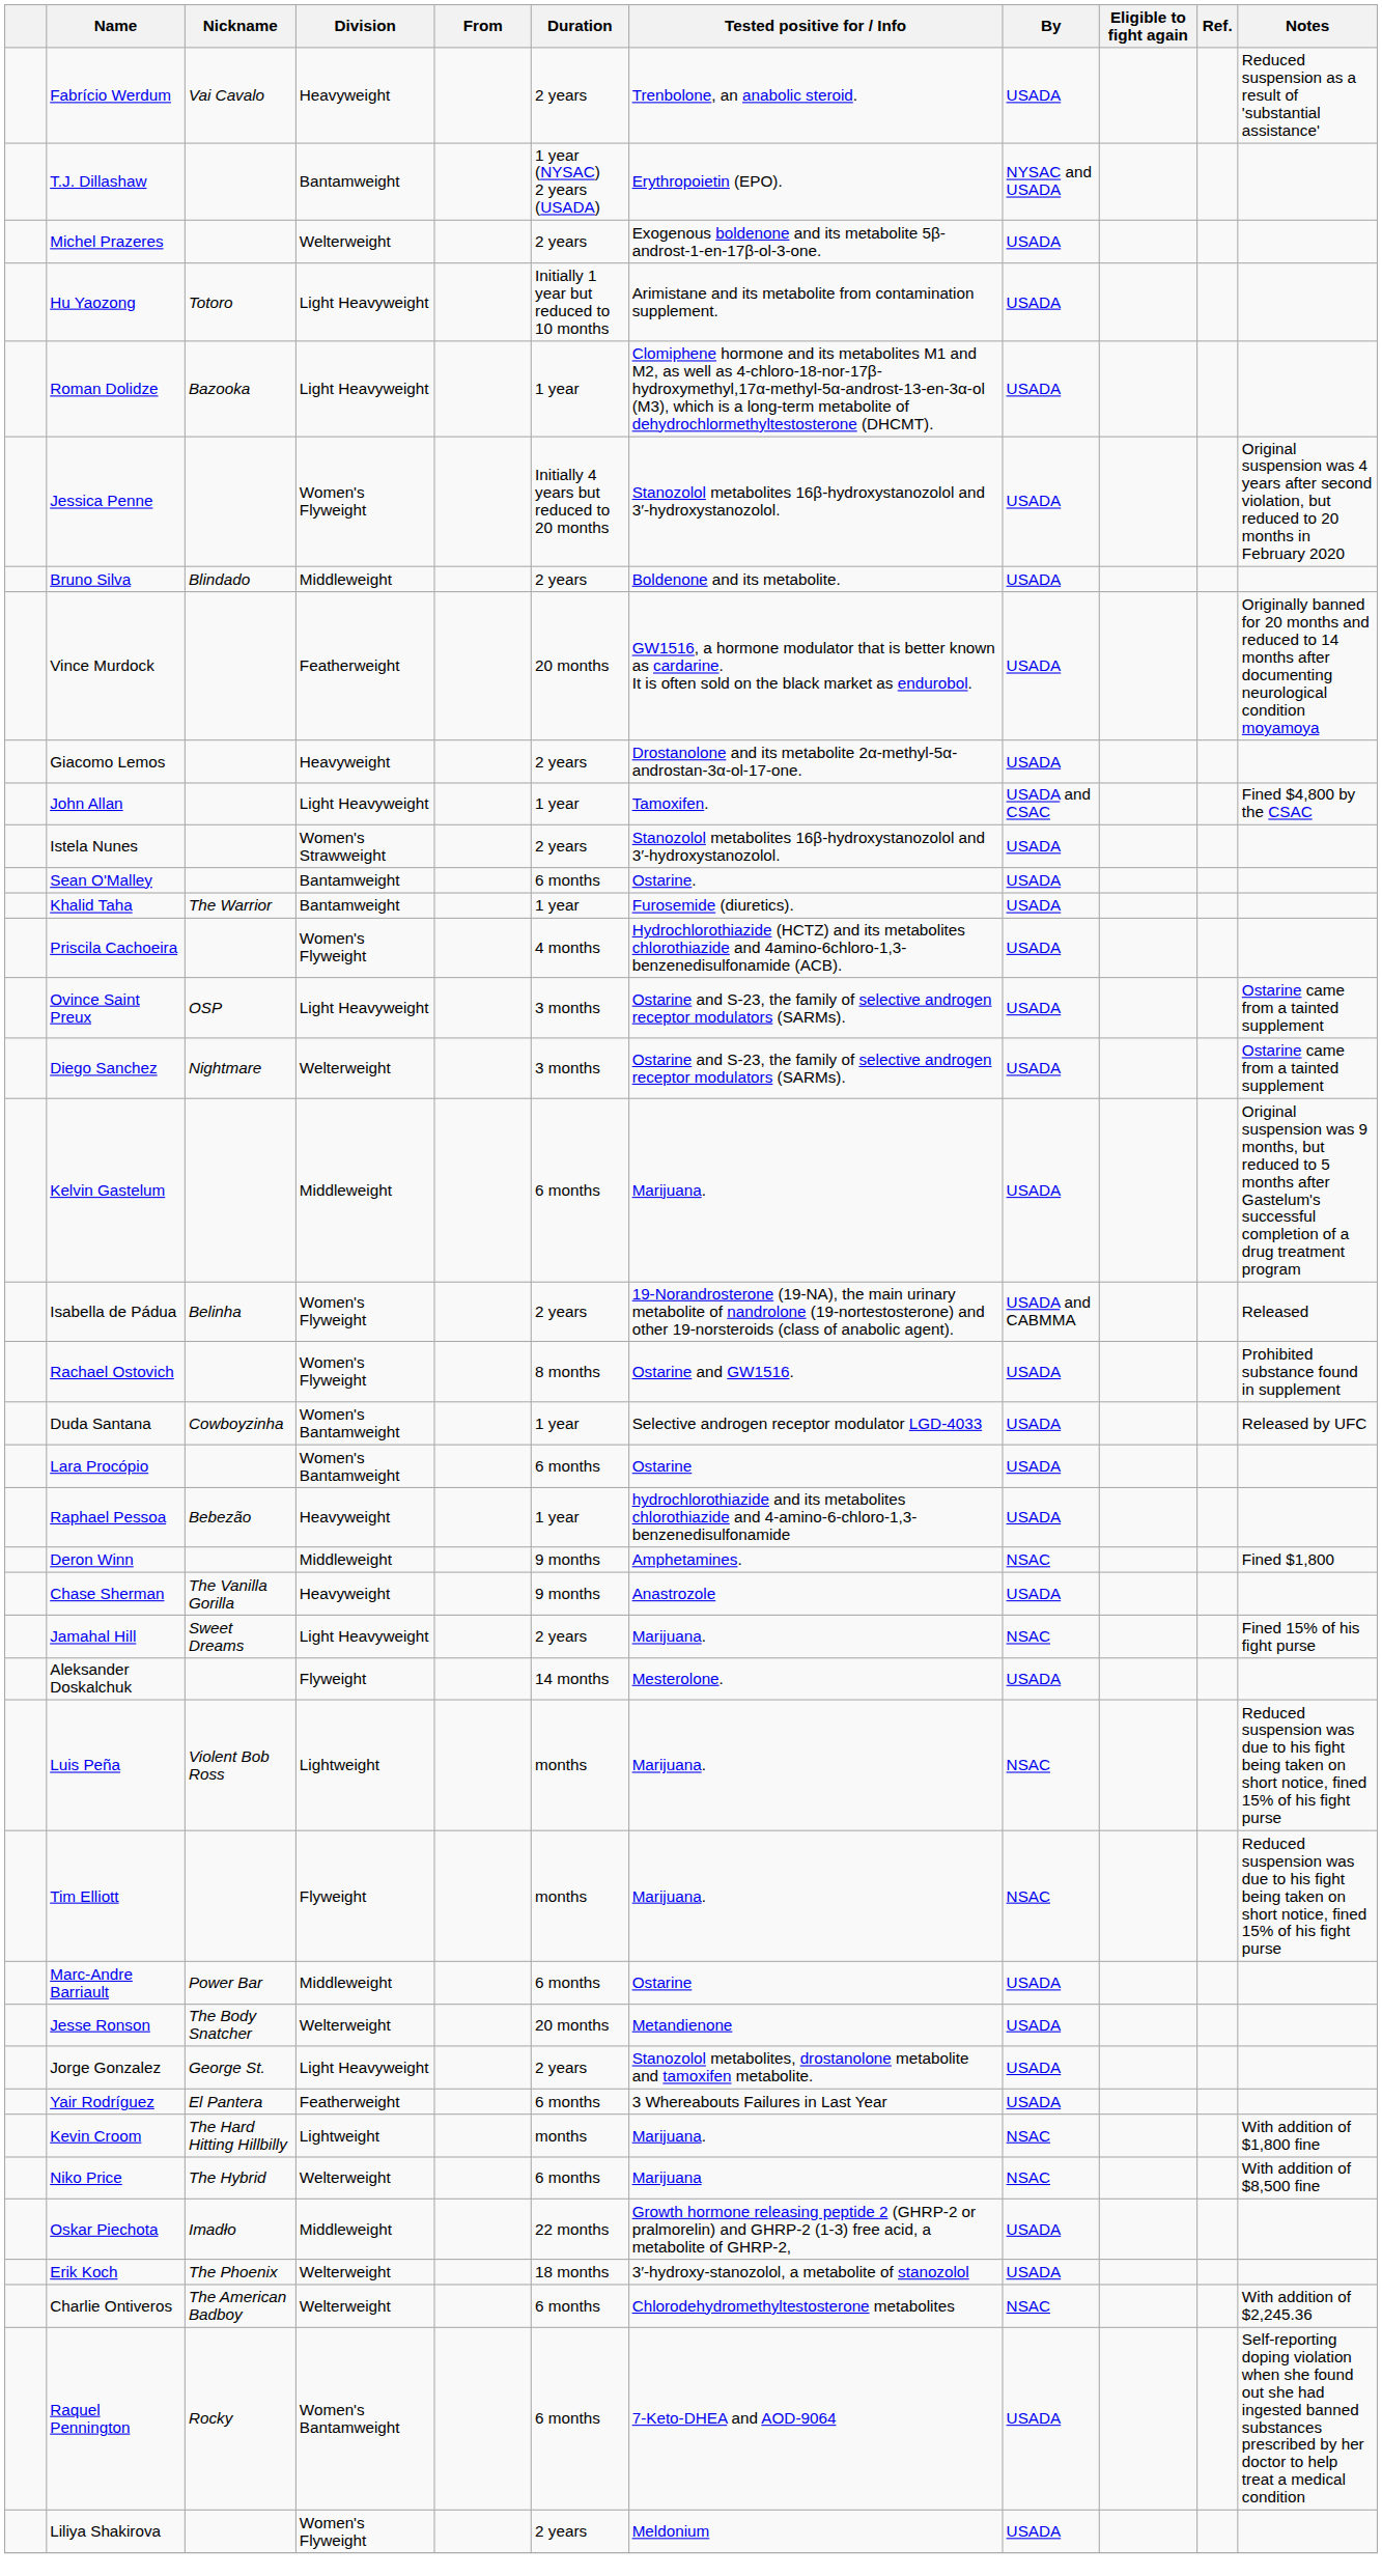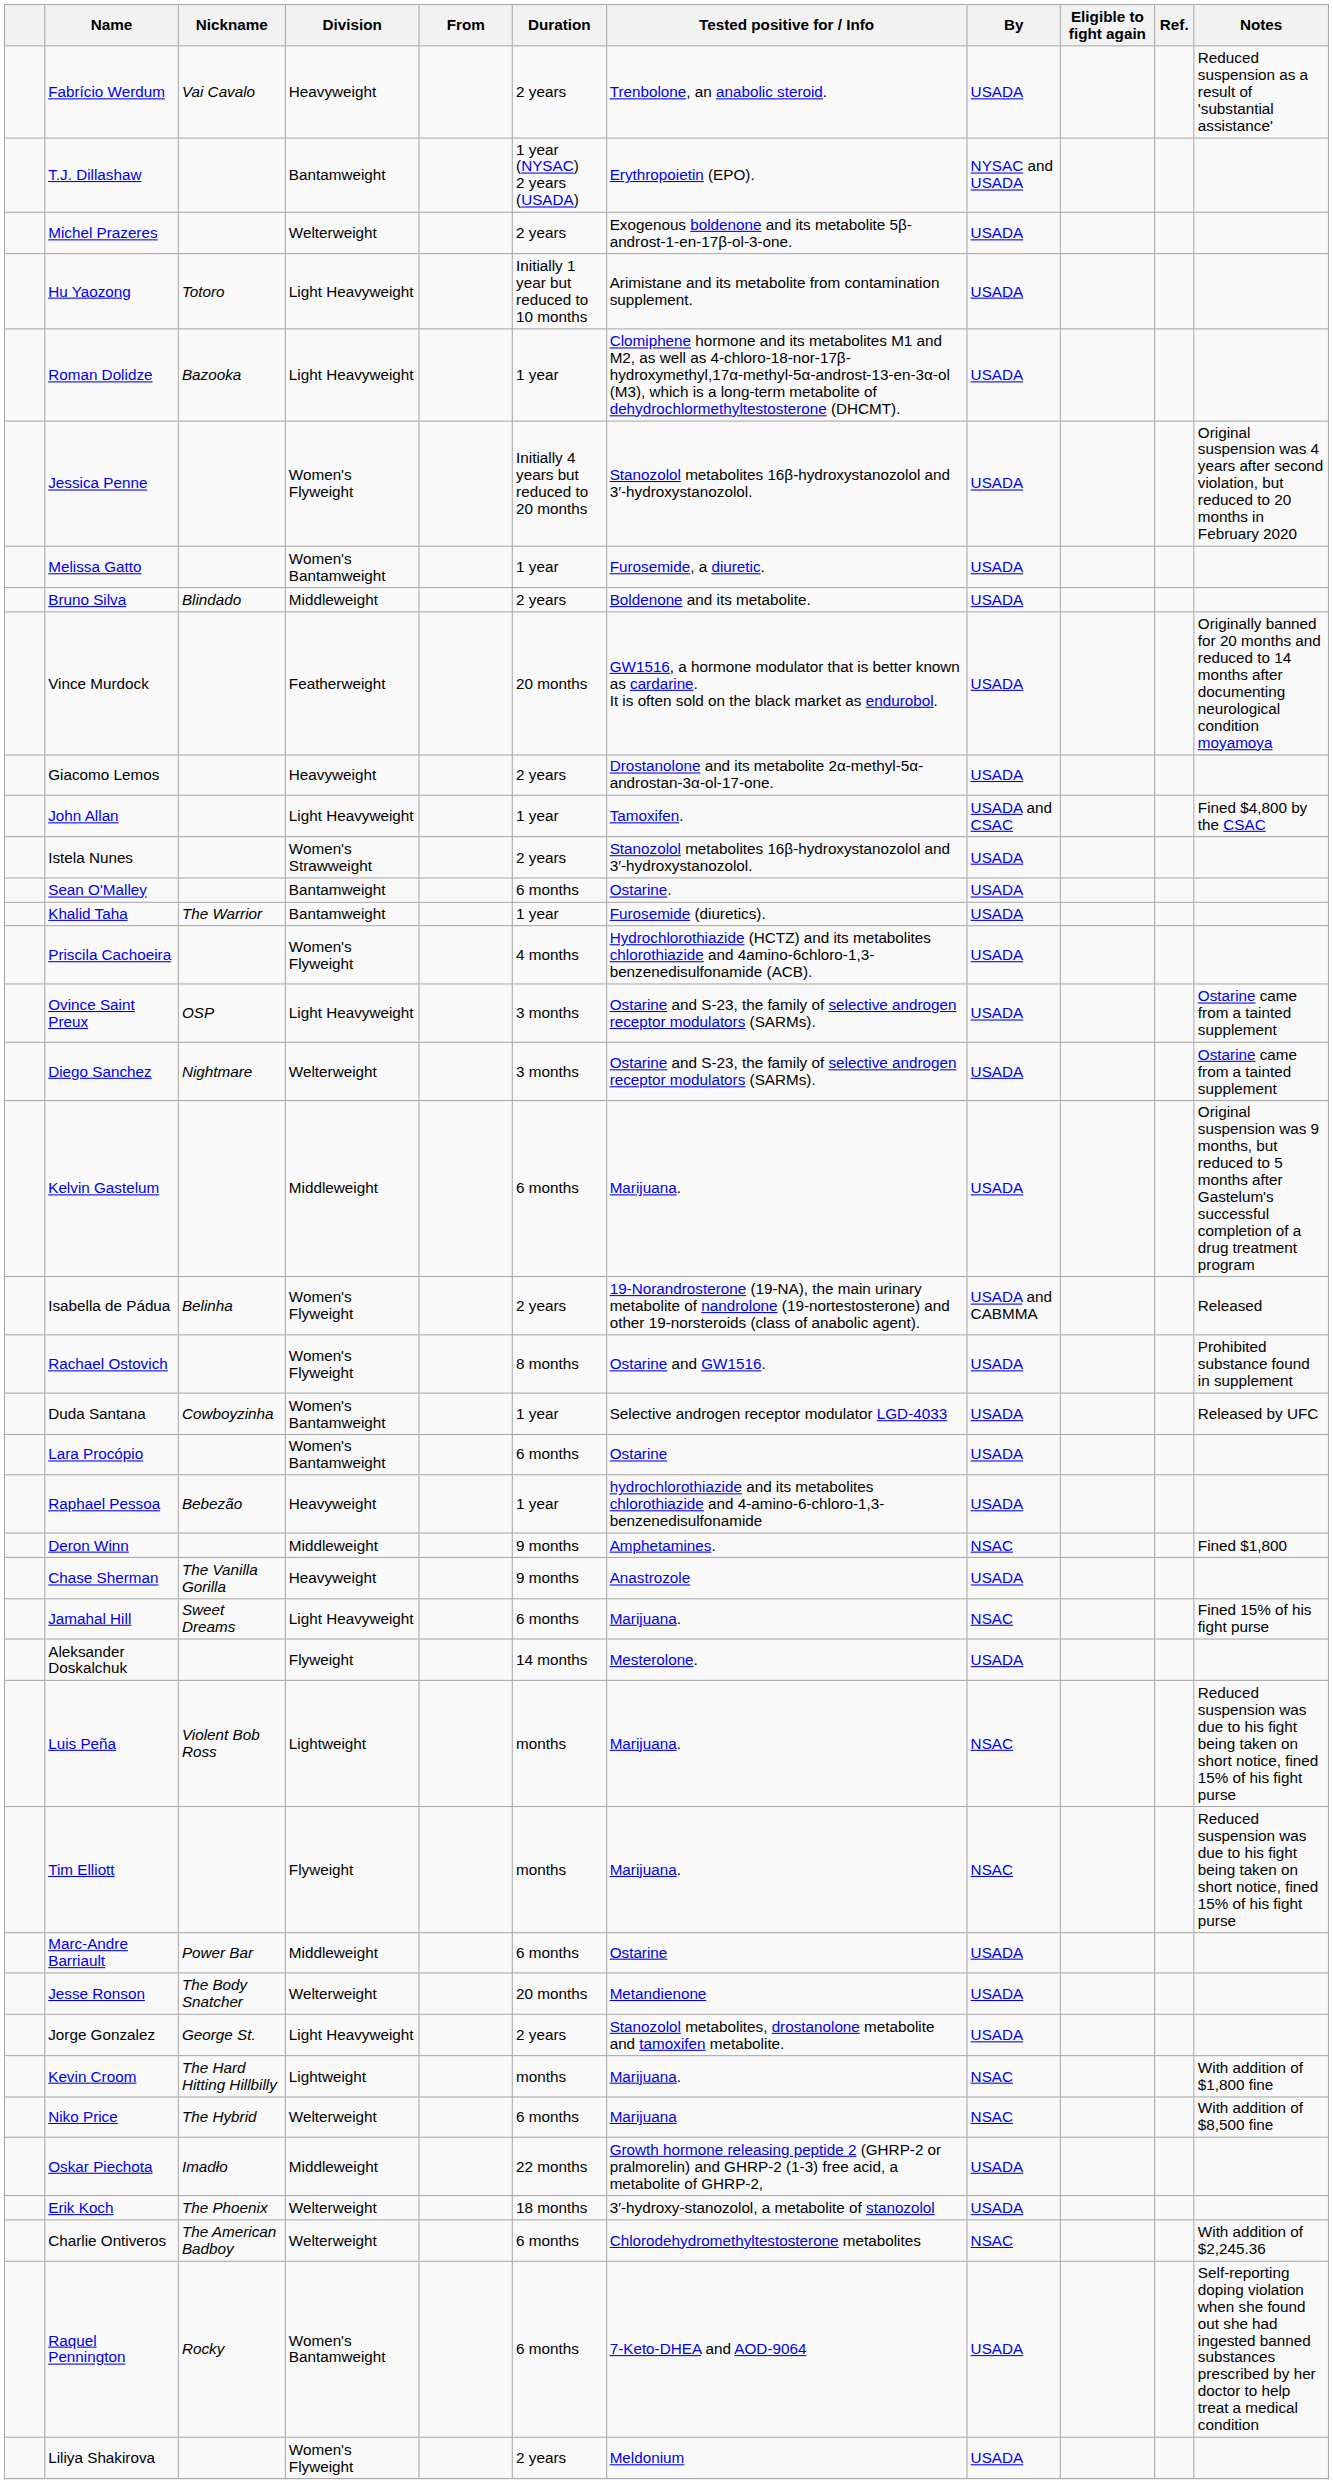+ row: Melissa Gatto | Women's Bantamweight | 1 year | Furosemide, a diuretic. | USADA
Jamahal Hill | Duration: 2 years -> 6 months
- row: Yair Rodríguez | El Pantera | Featherweight | 6 months | 3 Whereabouts Failures in Last Year | USADA
